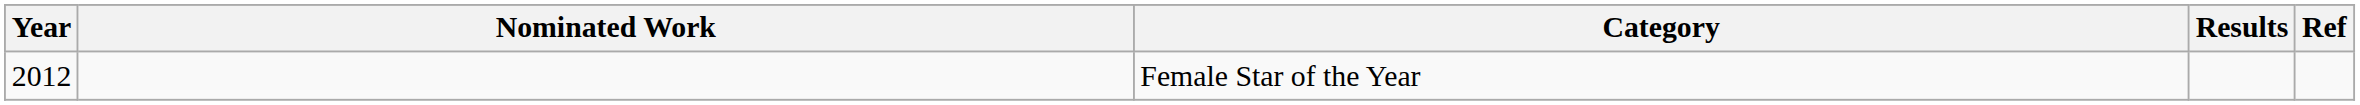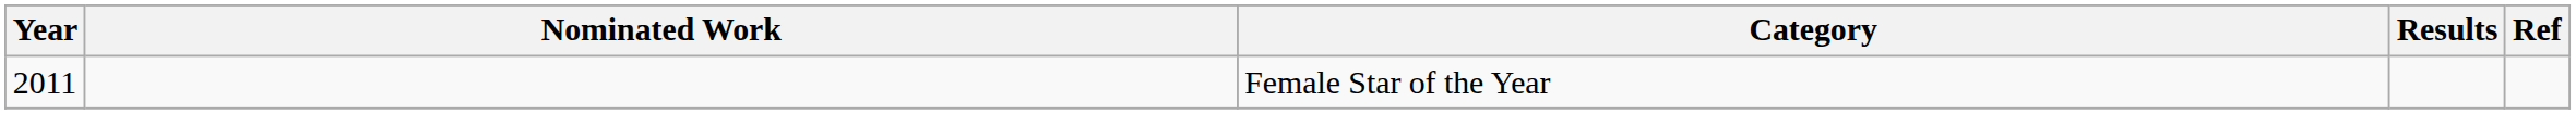Female Star of the Year | Year: 2012 -> 2011
